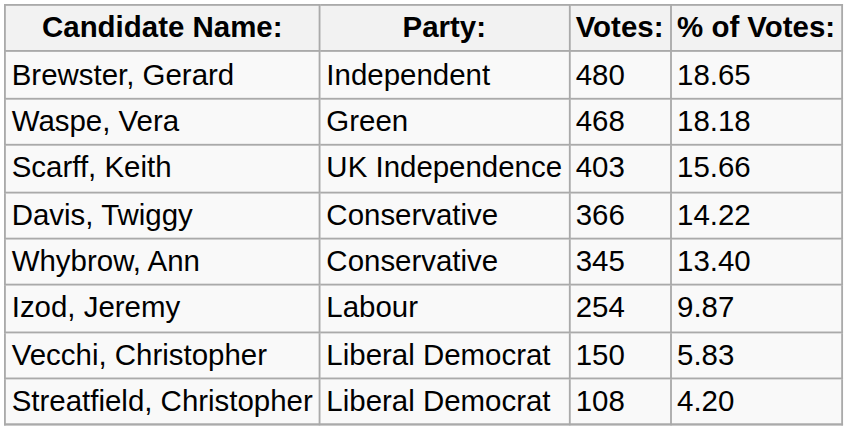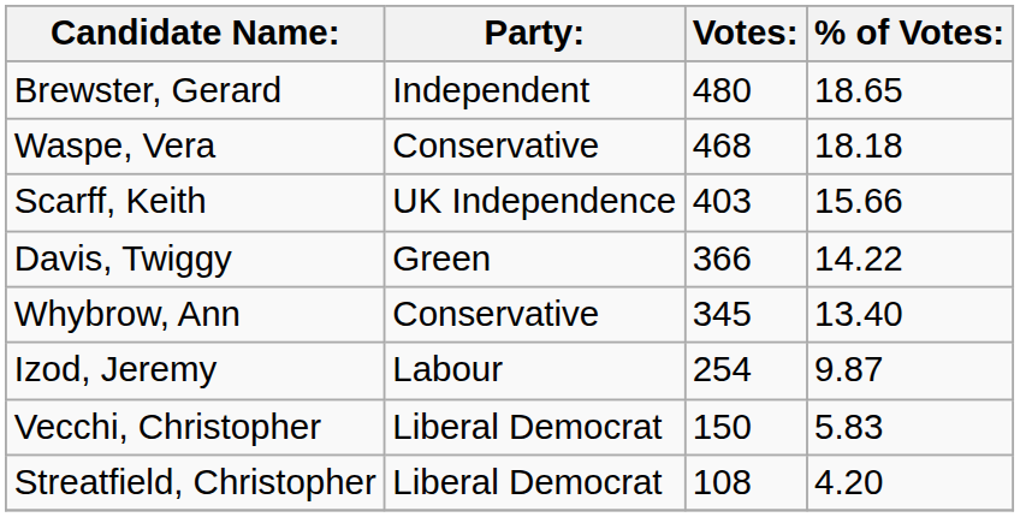Waspe, Vera | Party:: Green -> Conservative
Davis, Twiggy | Party:: Conservative -> Green
